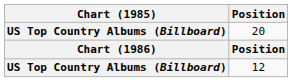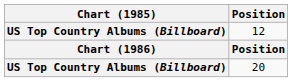rows swapped: 12 <-> 20
